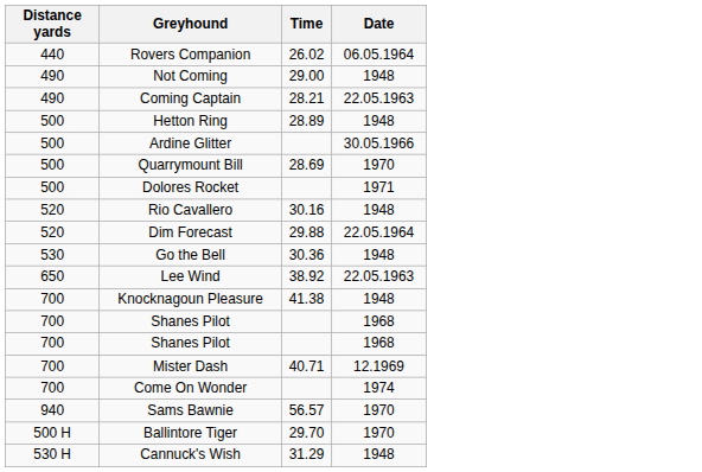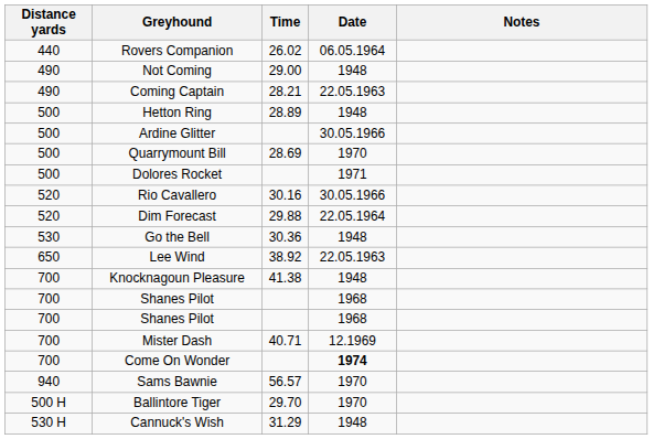+ column: Notes
Rio Cavallero | Date: 1948 -> 30.05.1966
Come On Wonder | Date: normal -> bold
